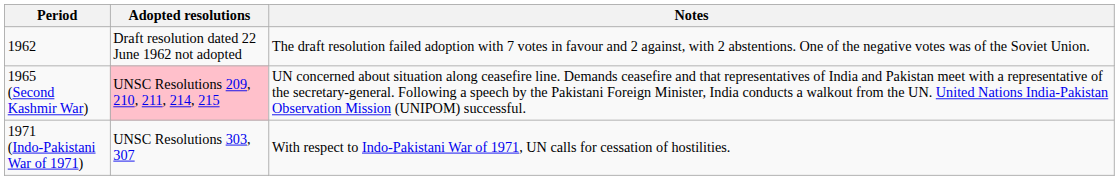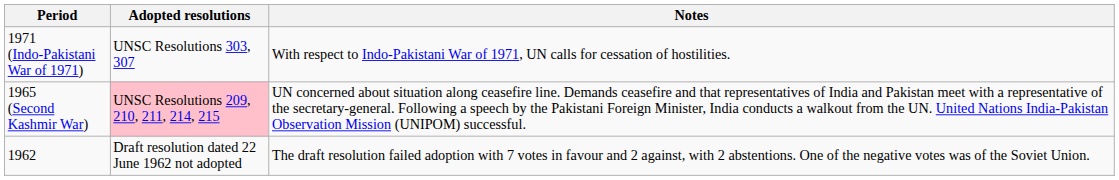rows swapped: 1962 <-> 1971 (Indo-Pakistani War of 1971)
